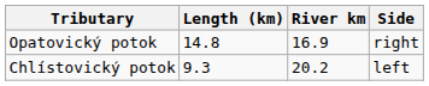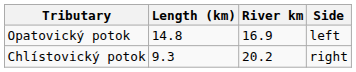Opatovický potok | Side: right -> left
Chlístovický potok | Side: left -> right
